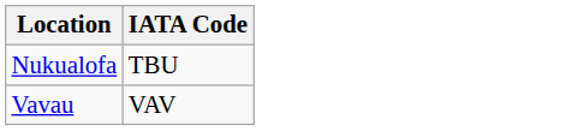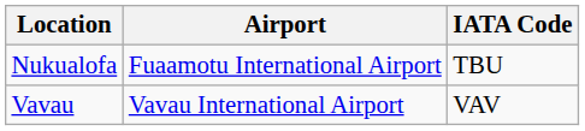+ column: Airport | Fuaamotu International Airport | Vavau International Airport
